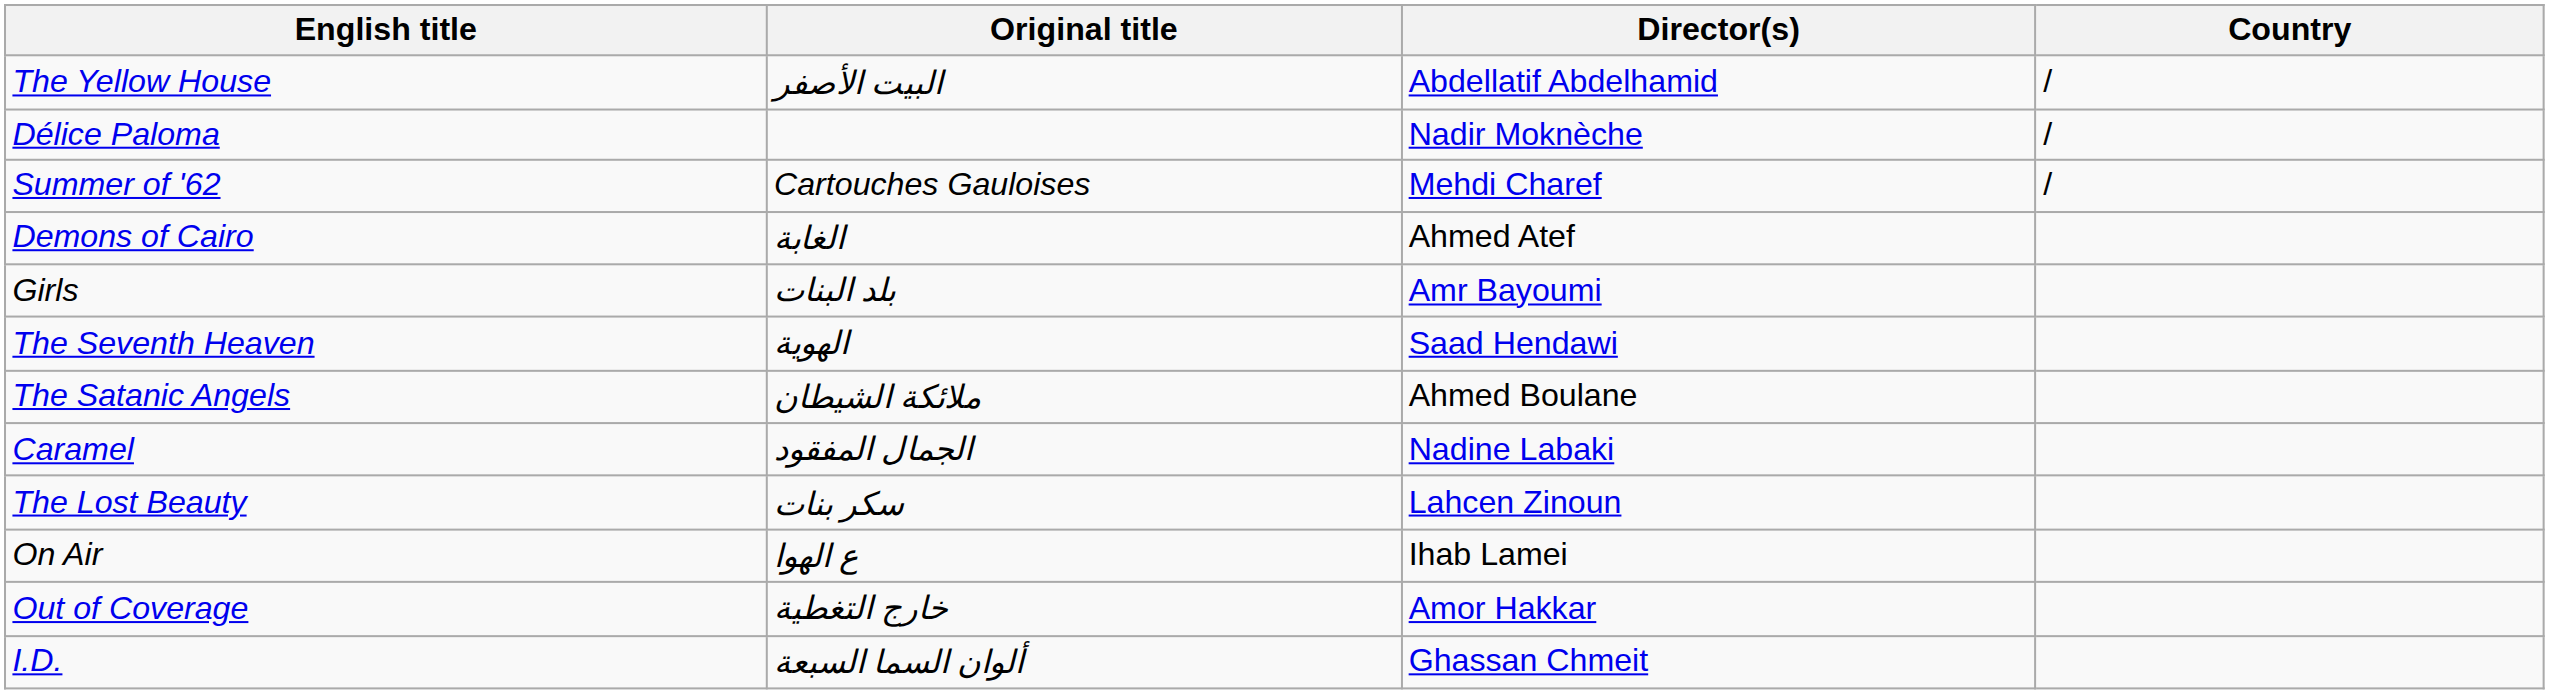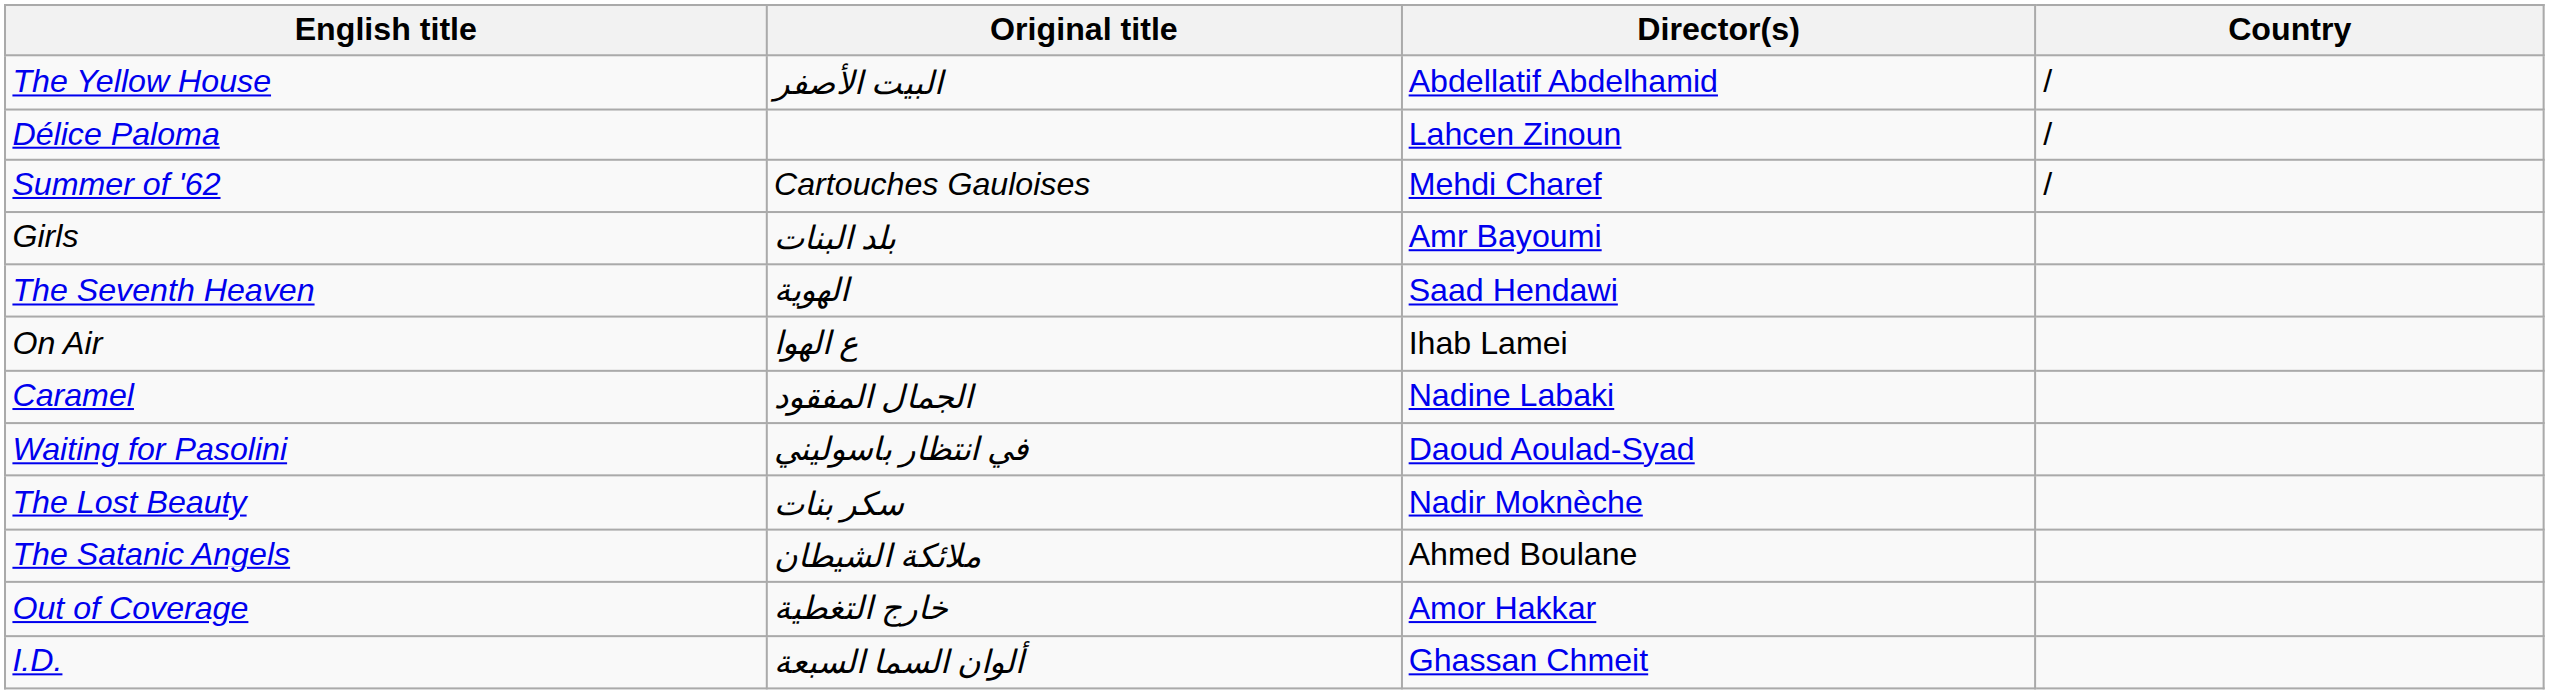Délice Paloma | Director(s): Nadir Moknèche -> Lahcen Zinoun
- row: Demons of Cairo | الغابة | Ahmed Atef
rows swapped: On Air <-> The Satanic Angels
+ row: Waiting for Pasolini | في انتظار باسوليني | Daoud Aoulad-Syad
The Lost Beauty | Director(s): Lahcen Zinoun -> Nadir Moknèche
